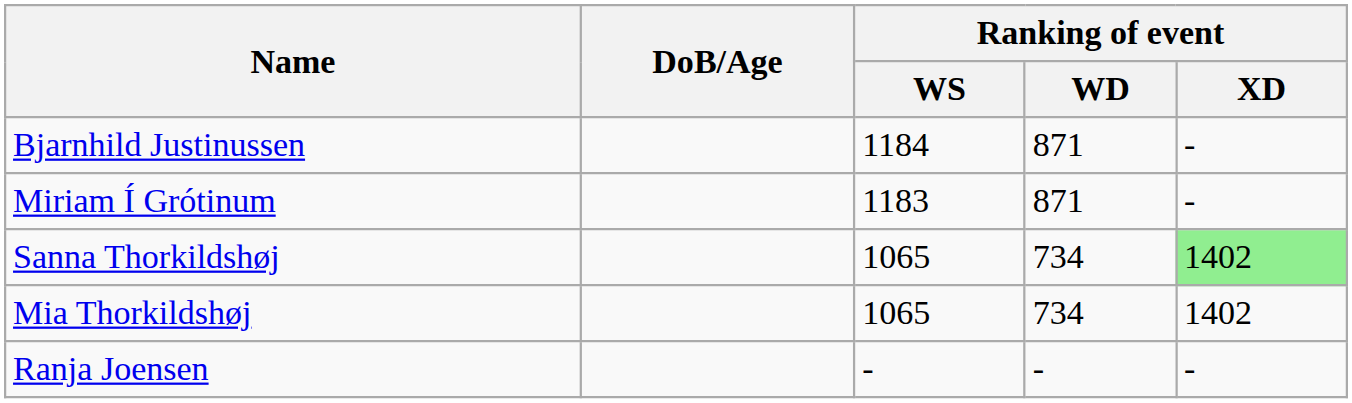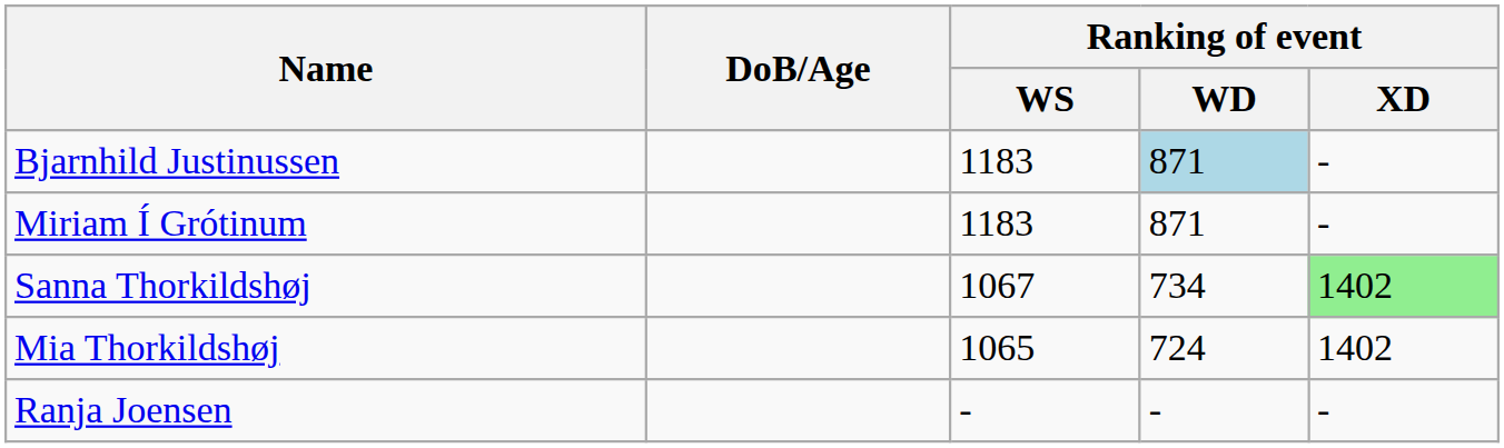Bjarnhild Justinussen | Ranking of event / WS: 1184 -> 1183
Bjarnhild Justinussen | Ranking of event / WD: no background -> lightblue background
Sanna Thorkildshøj | Ranking of event / WS: 1065 -> 1067
Mia Thorkildshøj | Ranking of event / WD: 734 -> 724
